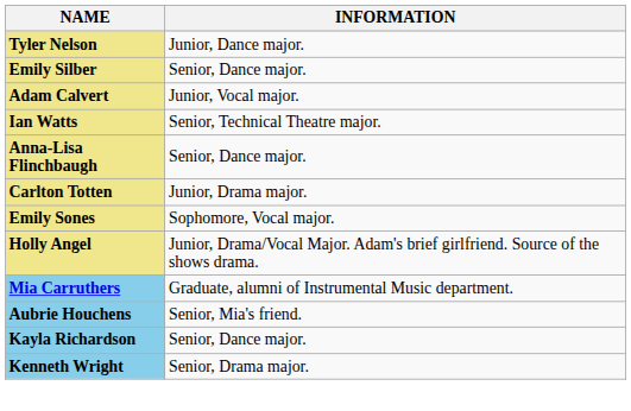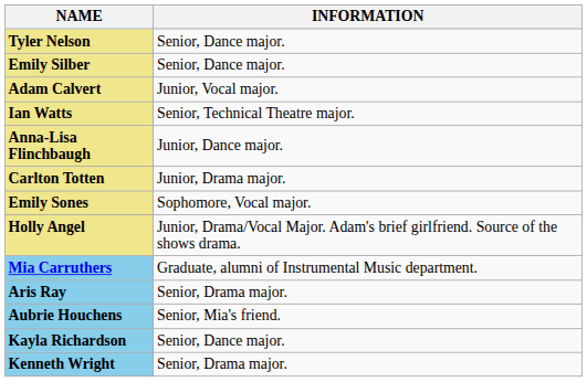Tyler Nelson | INFORMATION: Junior, Dance major. -> Senior, Dance major.
Anna-Lisa Flinchbaugh | INFORMATION: Senior, Dance major. -> Junior, Dance major.
+ row: Aris Ray | Senior, Drama major.
